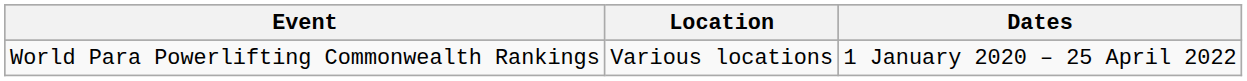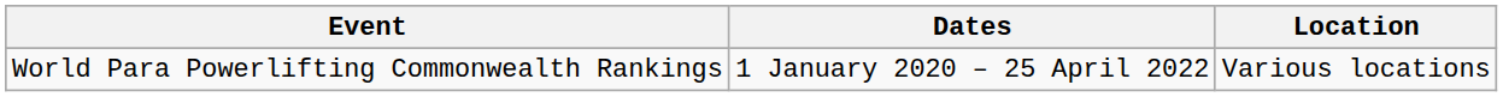columns swapped: Dates <-> Location
